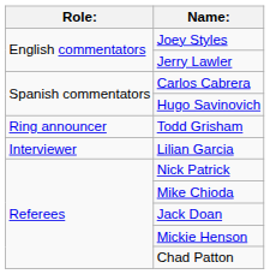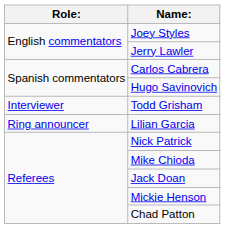Todd Grisham | Role:: Ring announcer -> Interviewer
Lilian Garcia | Role:: Interviewer -> Ring announcer
